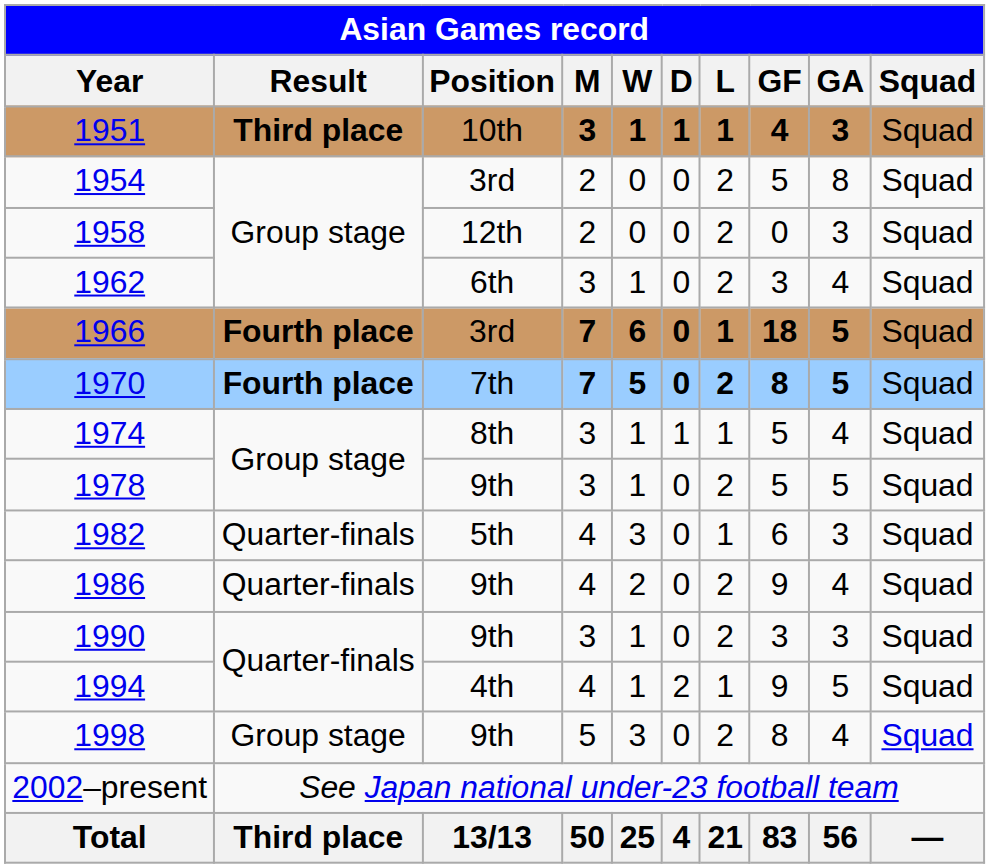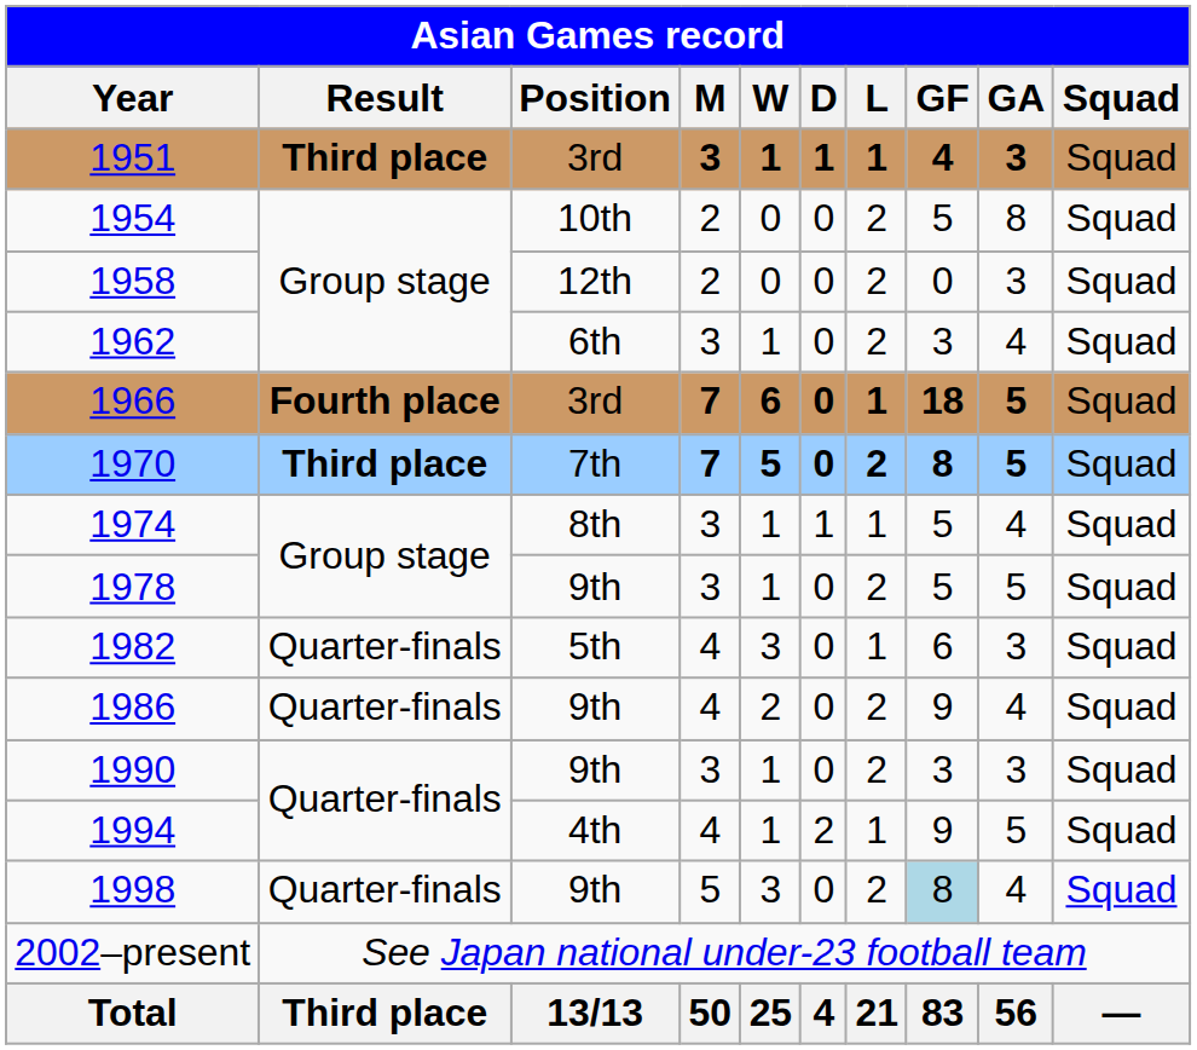1951 | Position: 10th -> 3rd
1954 | Position: 3rd -> 10th
1970 | Result: Fourth place -> Third place
1998 | Result: Group stage -> Quarter-finals
1998 | GF: no background -> lightblue background
